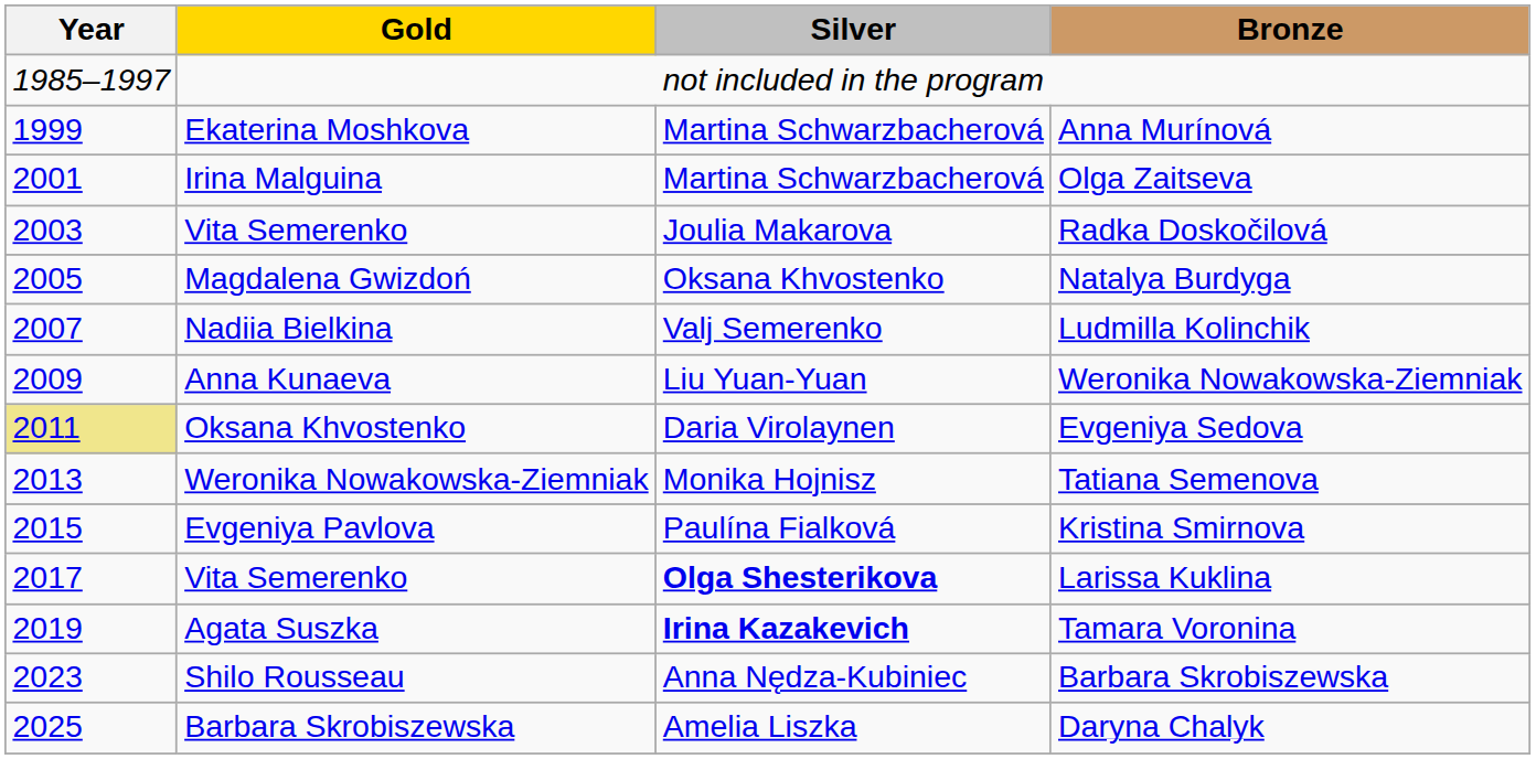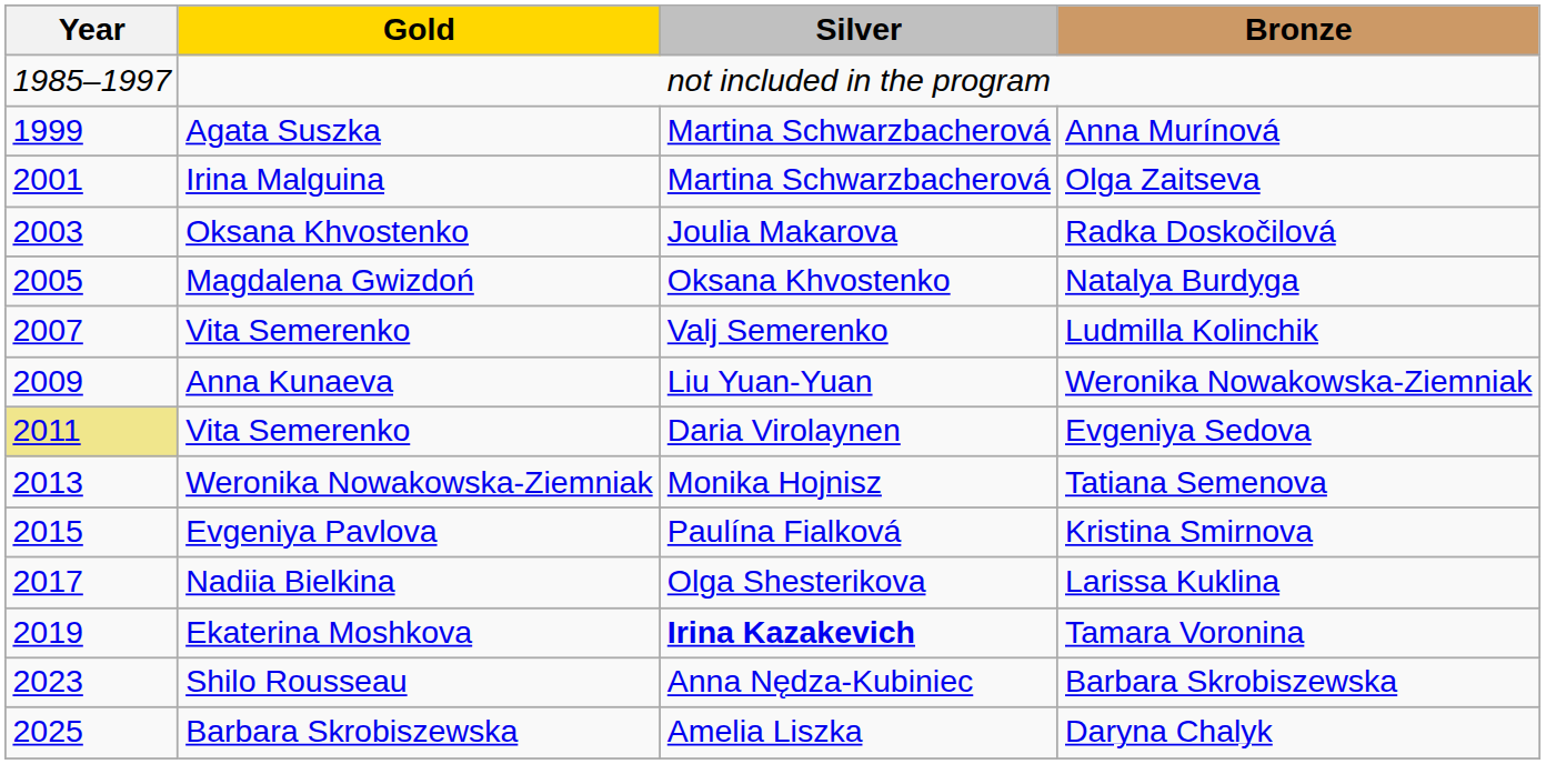Anna Murínová | Gold: Ekaterina Moshkova -> Agata Suszka
Radka Doskočilová | Gold: Vita Semerenko -> Oksana Khvostenko
Ludmilla Kolinchik | Gold: Nadiia Bielkina -> Vita Semerenko
Evgeniya Sedova | Gold: Oksana Khvostenko -> Vita Semerenko
Larissa Kuklina | Gold: Vita Semerenko -> Nadiia Bielkina
Larissa Kuklina | Silver: bold -> normal
Tamara Voronina | Gold: Agata Suszka -> Ekaterina Moshkova
